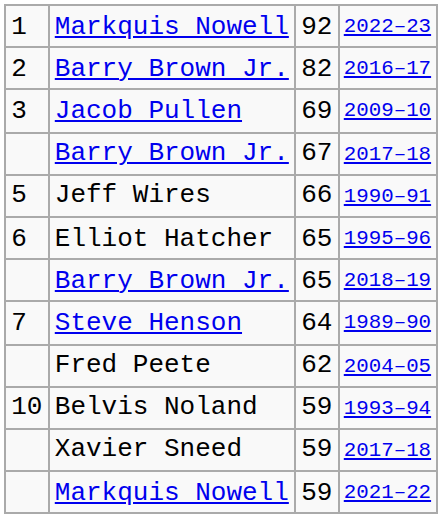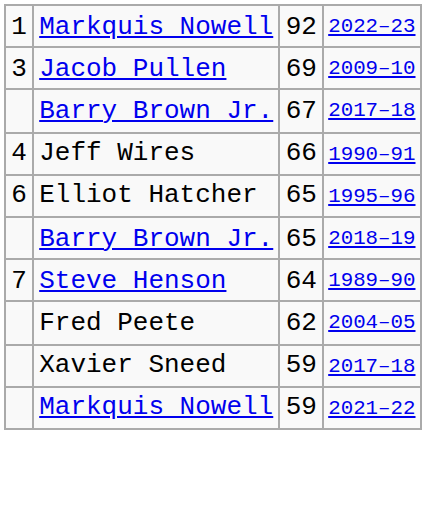- row: 2 | Barry Brown Jr. | 82 | 2016–17
1990–91 | column 1: 5 -> 4
- row: 10 | Belvis Noland | 59 | 1993–94
